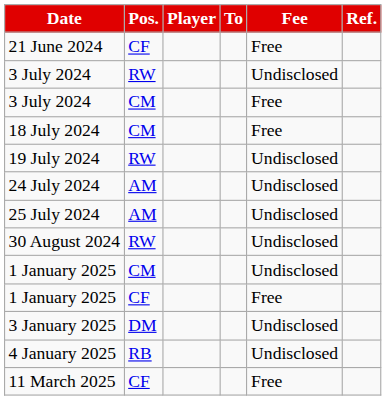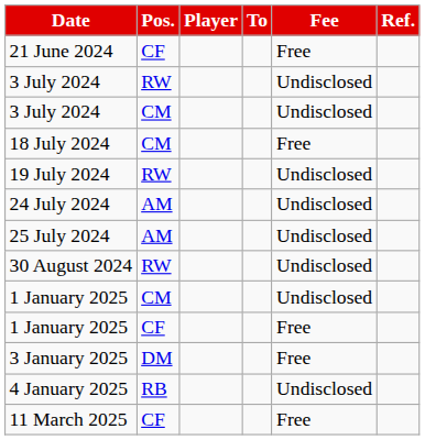3 July 2024 / CM | Fee: Free -> Undisclosed
3 January 2025 | Fee: Undisclosed -> Free
